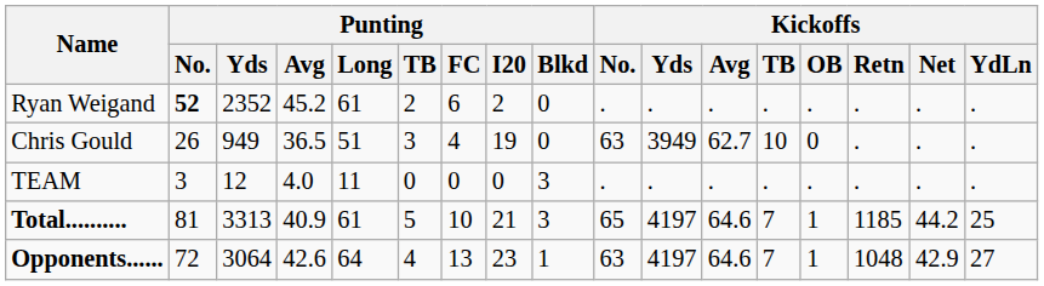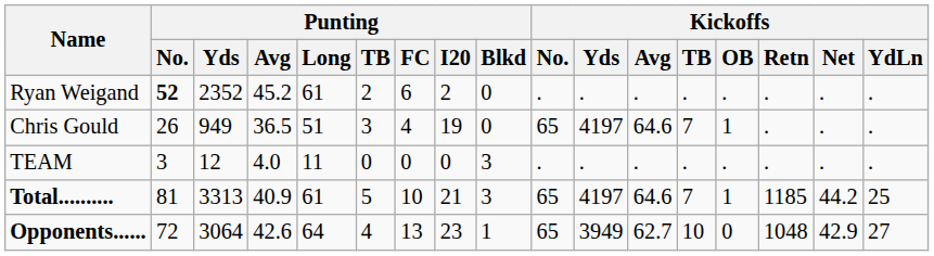Chris Gould | Kickoffs / No.: 63 -> 65
Chris Gould | Kickoffs / Yds: 3949 -> 4197
Chris Gould | Kickoffs / Avg: 62.7 -> 64.6
Chris Gould | Kickoffs / TB: 10 -> 7
Chris Gould | Kickoffs / OB: 0 -> 1
Opponents...... | Kickoffs / No.: 63 -> 65
Opponents...... | Kickoffs / Yds: 4197 -> 3949
Opponents...... | Kickoffs / Avg: 64.6 -> 62.7
Opponents...... | Kickoffs / TB: 7 -> 10
Opponents...... | Kickoffs / OB: 1 -> 0
